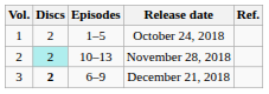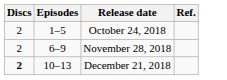- column: Vol. | 1 | 2 | 3
November 28, 2018 | Discs: paleturquoise background -> no background
November 28, 2018 | Episodes: 10–13 -> 6–9
December 21, 2018 | Episodes: 6–9 -> 10–13
